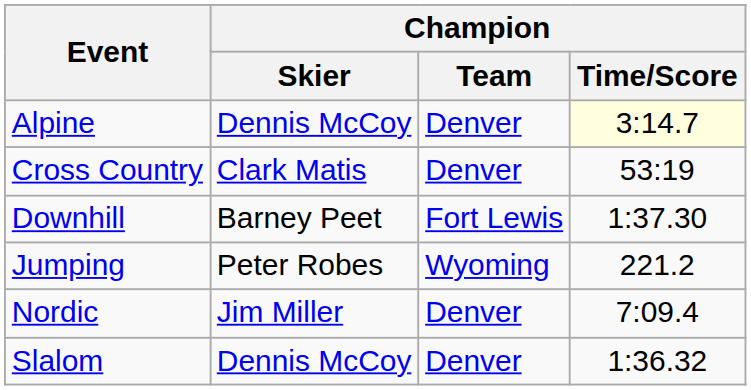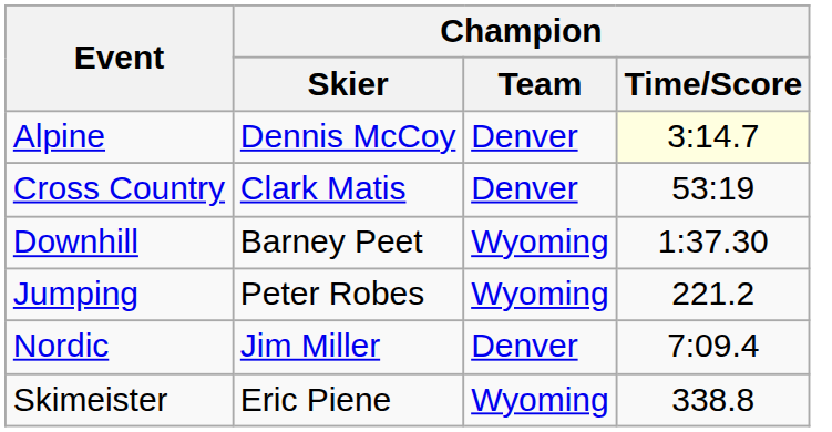Downhill | Champion / Team: Fort Lewis -> Wyoming
+ row: Skimeister | Eric Piene | Wyoming | 338.8
- row: Slalom | Dennis McCoy | Denver | 1:36.32
